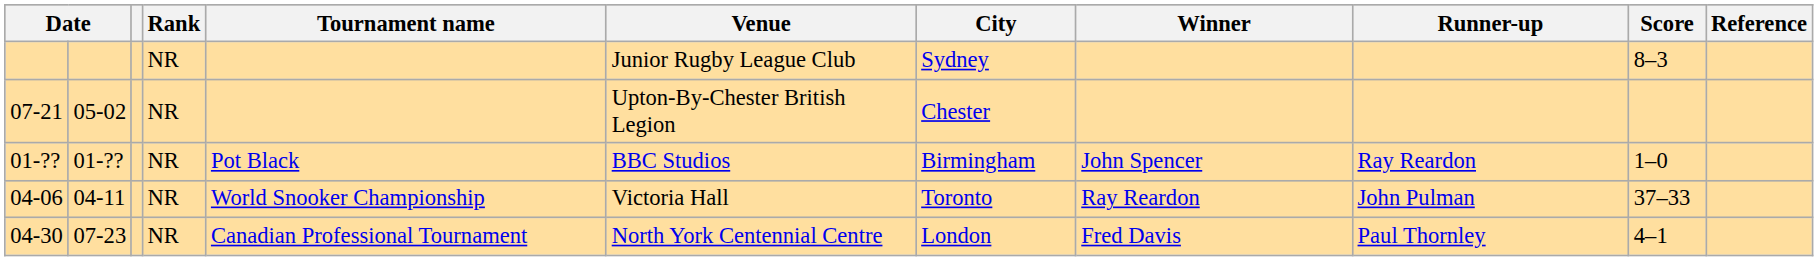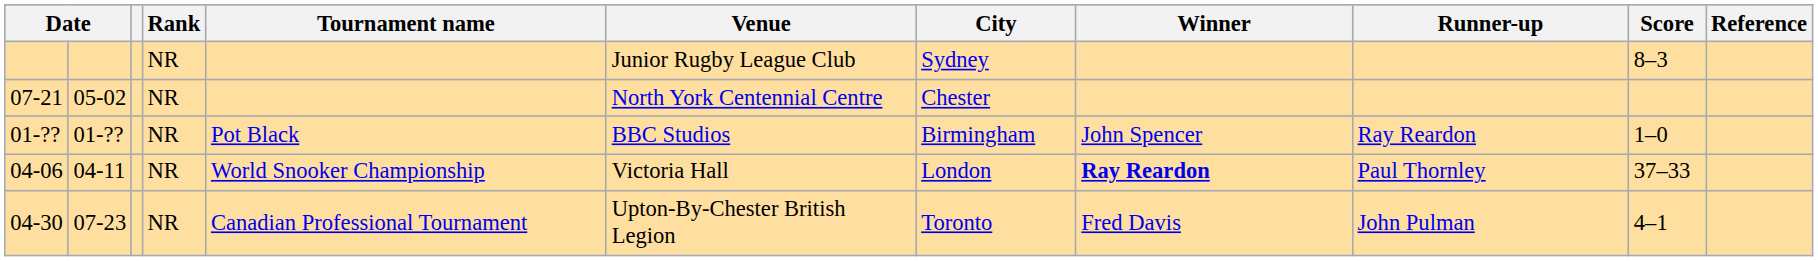07-21 | Venue: Upton-By-Chester British Legion -> North York Centennial Centre
04-06 | City: Toronto -> London
04-06 | Winner: normal -> bold
04-06 | Runner-up: John Pulman -> Paul Thornley
04-30 | Venue: North York Centennial Centre -> Upton-By-Chester British Legion
04-30 | City: London -> Toronto
04-30 | Runner-up: Paul Thornley -> John Pulman
